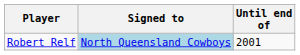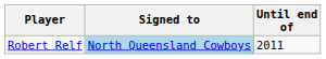Robert Relf | Until end of: 2001 -> 2011
